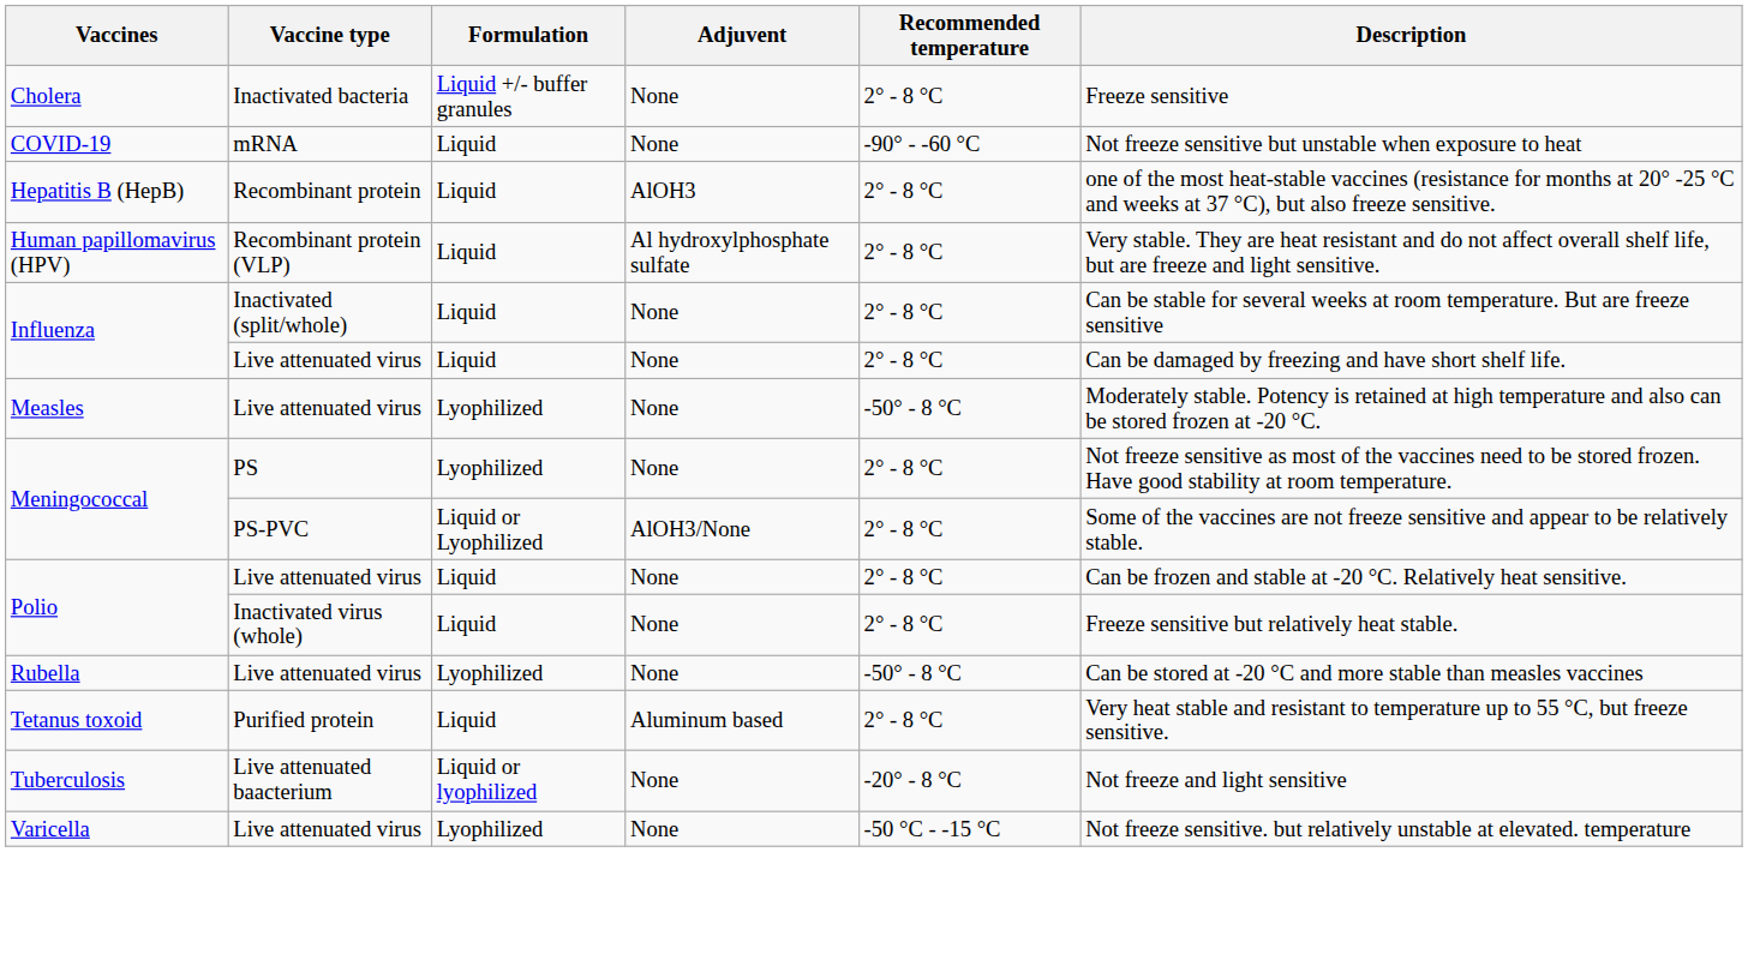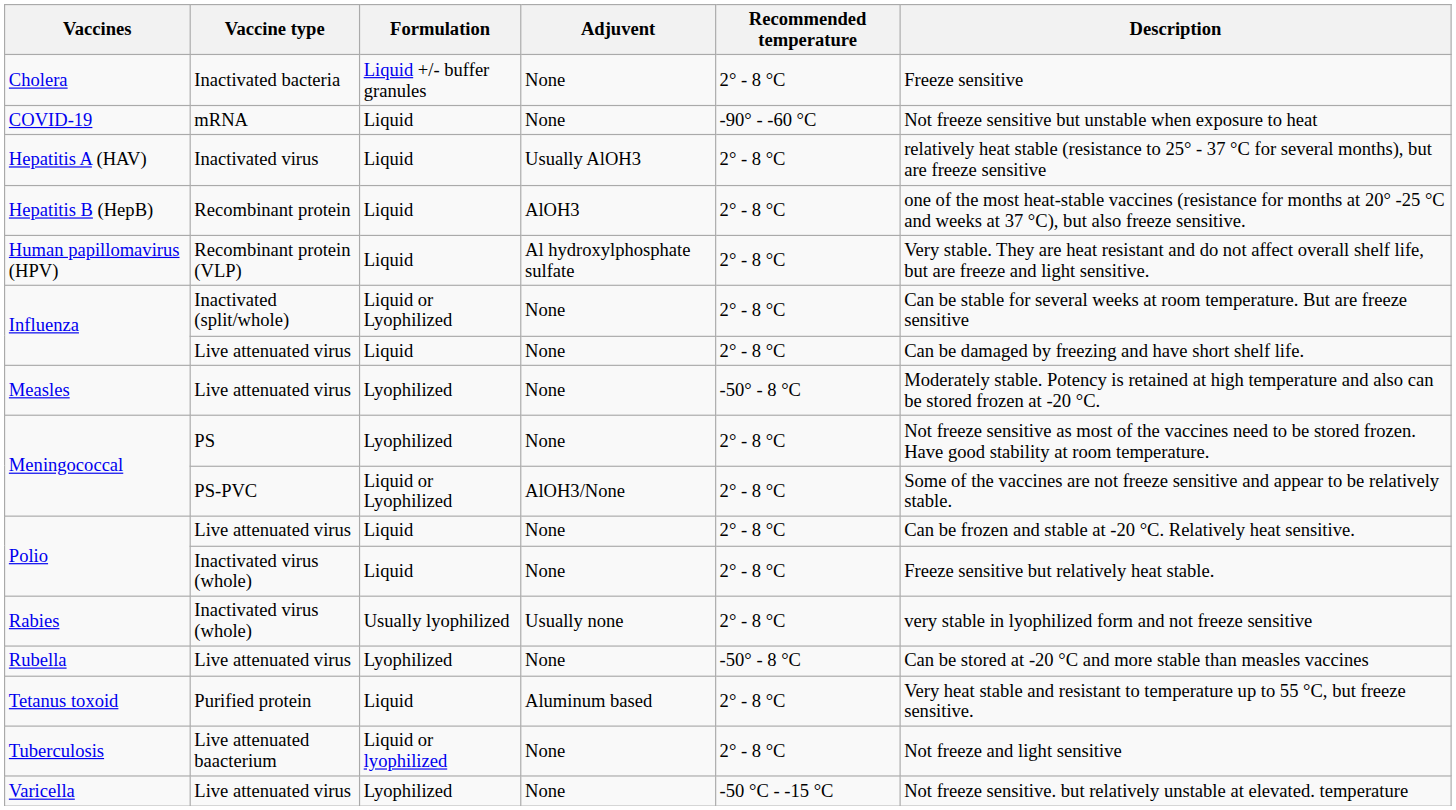+ row: Hepatitis A (HAV) | Inactivated virus | Liquid | Usually AlOH3 | 2° - 8 °C | relatively heat stable (resistance to 25° - 37 °C for several months), but are freeze sensitive
Influenza / Inactivated (split/whole) | Formulation: Liquid -> Liquid or Lyophilized
+ row: Rabies | Inactivated virus (whole) | Usually lyophilized | Usually none | 2° - 8 °C | very stable in lyophilized form and not freeze sensitive
Tuberculosis | Recommended temperature: -20° - 8 °C -> 2° - 8 °C
